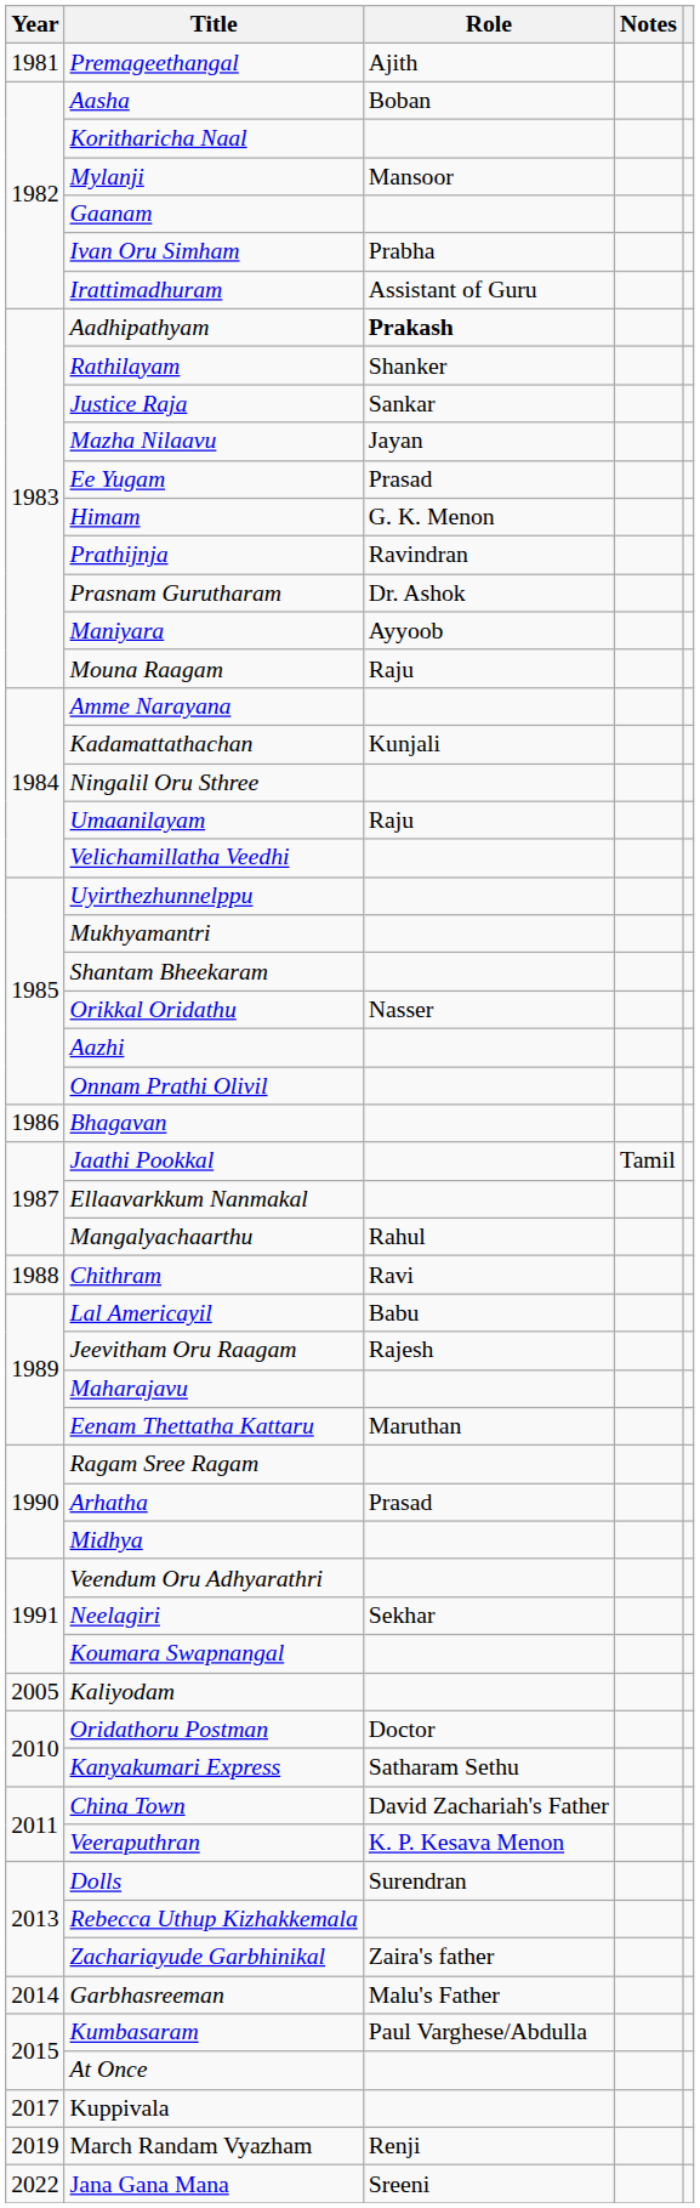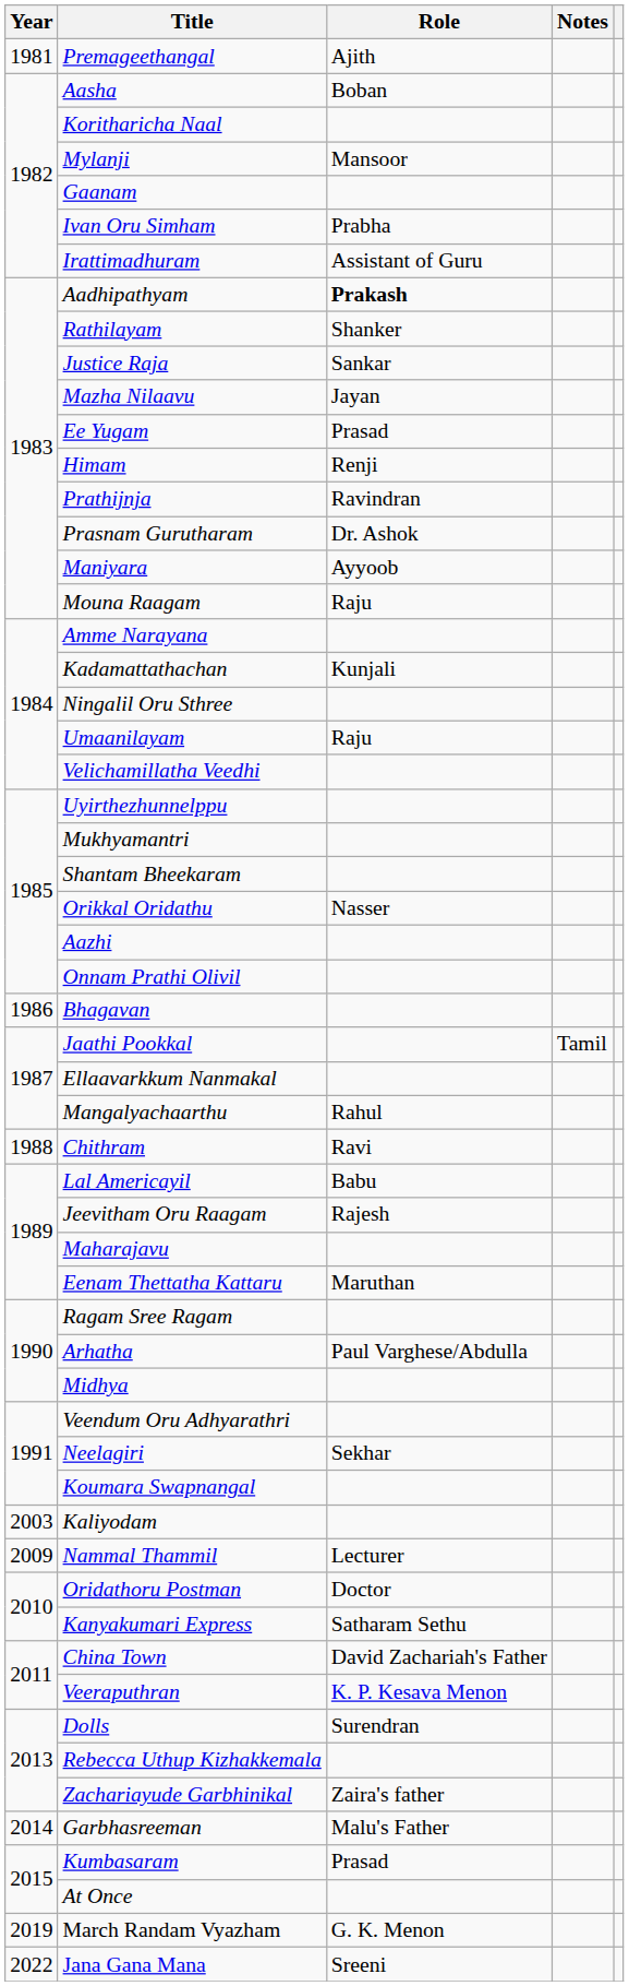Himam | Role: G. K. Menon -> Renji
Arhatha | Role: Prasad -> Paul Varghese/Abdulla
Kaliyodam | Year: 2005 -> 2003
+ row: 2009 | Nammal Thammil | Lecturer
Kumbasaram | Role: Paul Varghese/Abdulla -> Prasad
- row: 2017 | Kuppivala
March Randam Vyazham | Role: Renji -> G. K. Menon
